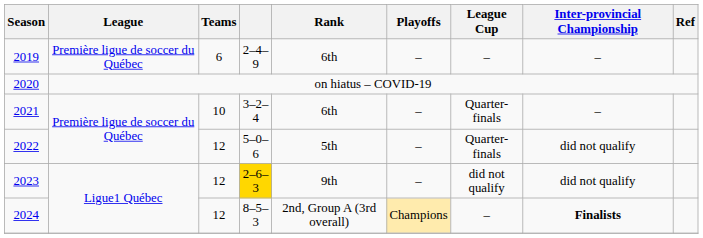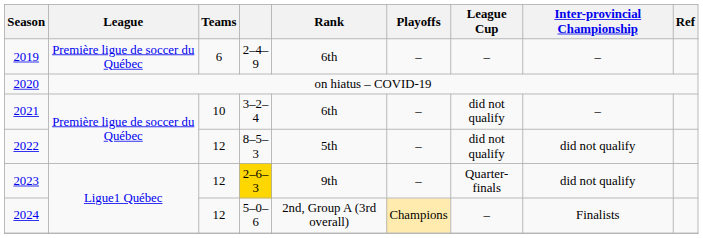2021 | League Cup: Quarter-finals -> did not qualify
2022 | column 4: 5–0–6 -> 8–5–3
2022 | League Cup: Quarter-finals -> did not qualify
2023 | League Cup: did not qualify -> Quarter-finals
2024 | column 4: 8–5–3 -> 5–0–6
2024 | Inter-provincial Championship: bold -> normal
